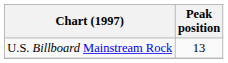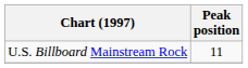U.S. Billboard Mainstream Rock | Peak position: 13 -> 11
